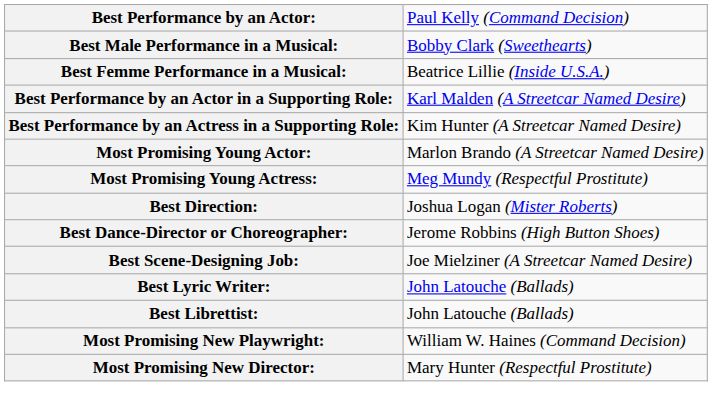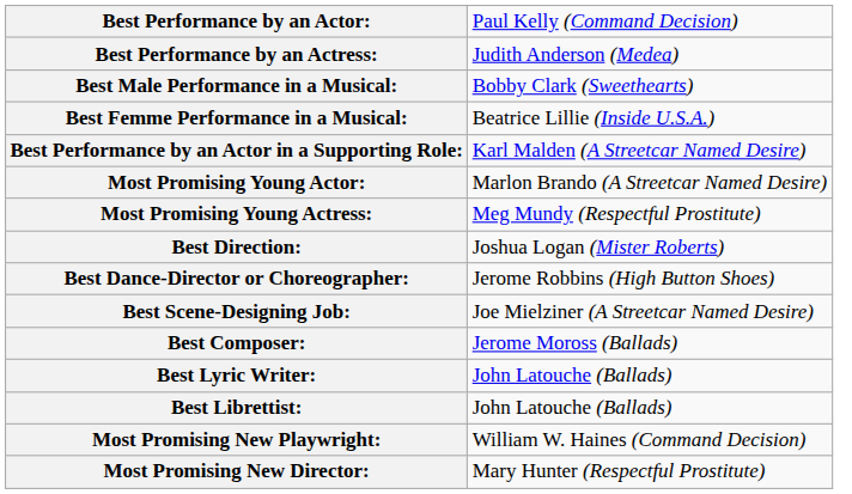+ row: Best Performance by an Actress: | Judith Anderson (Medea)
- row: Best Performance by an Actress in a Supporting Role: | Kim Hunter (A Streetcar Named Desire)
+ row: Best Composer: | Jerome Moross (Ballads)
